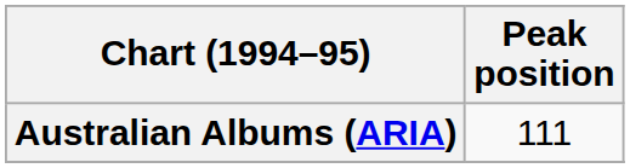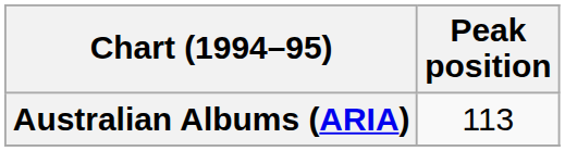Australian Albums (ARIA) | Peak position: 111 -> 113
